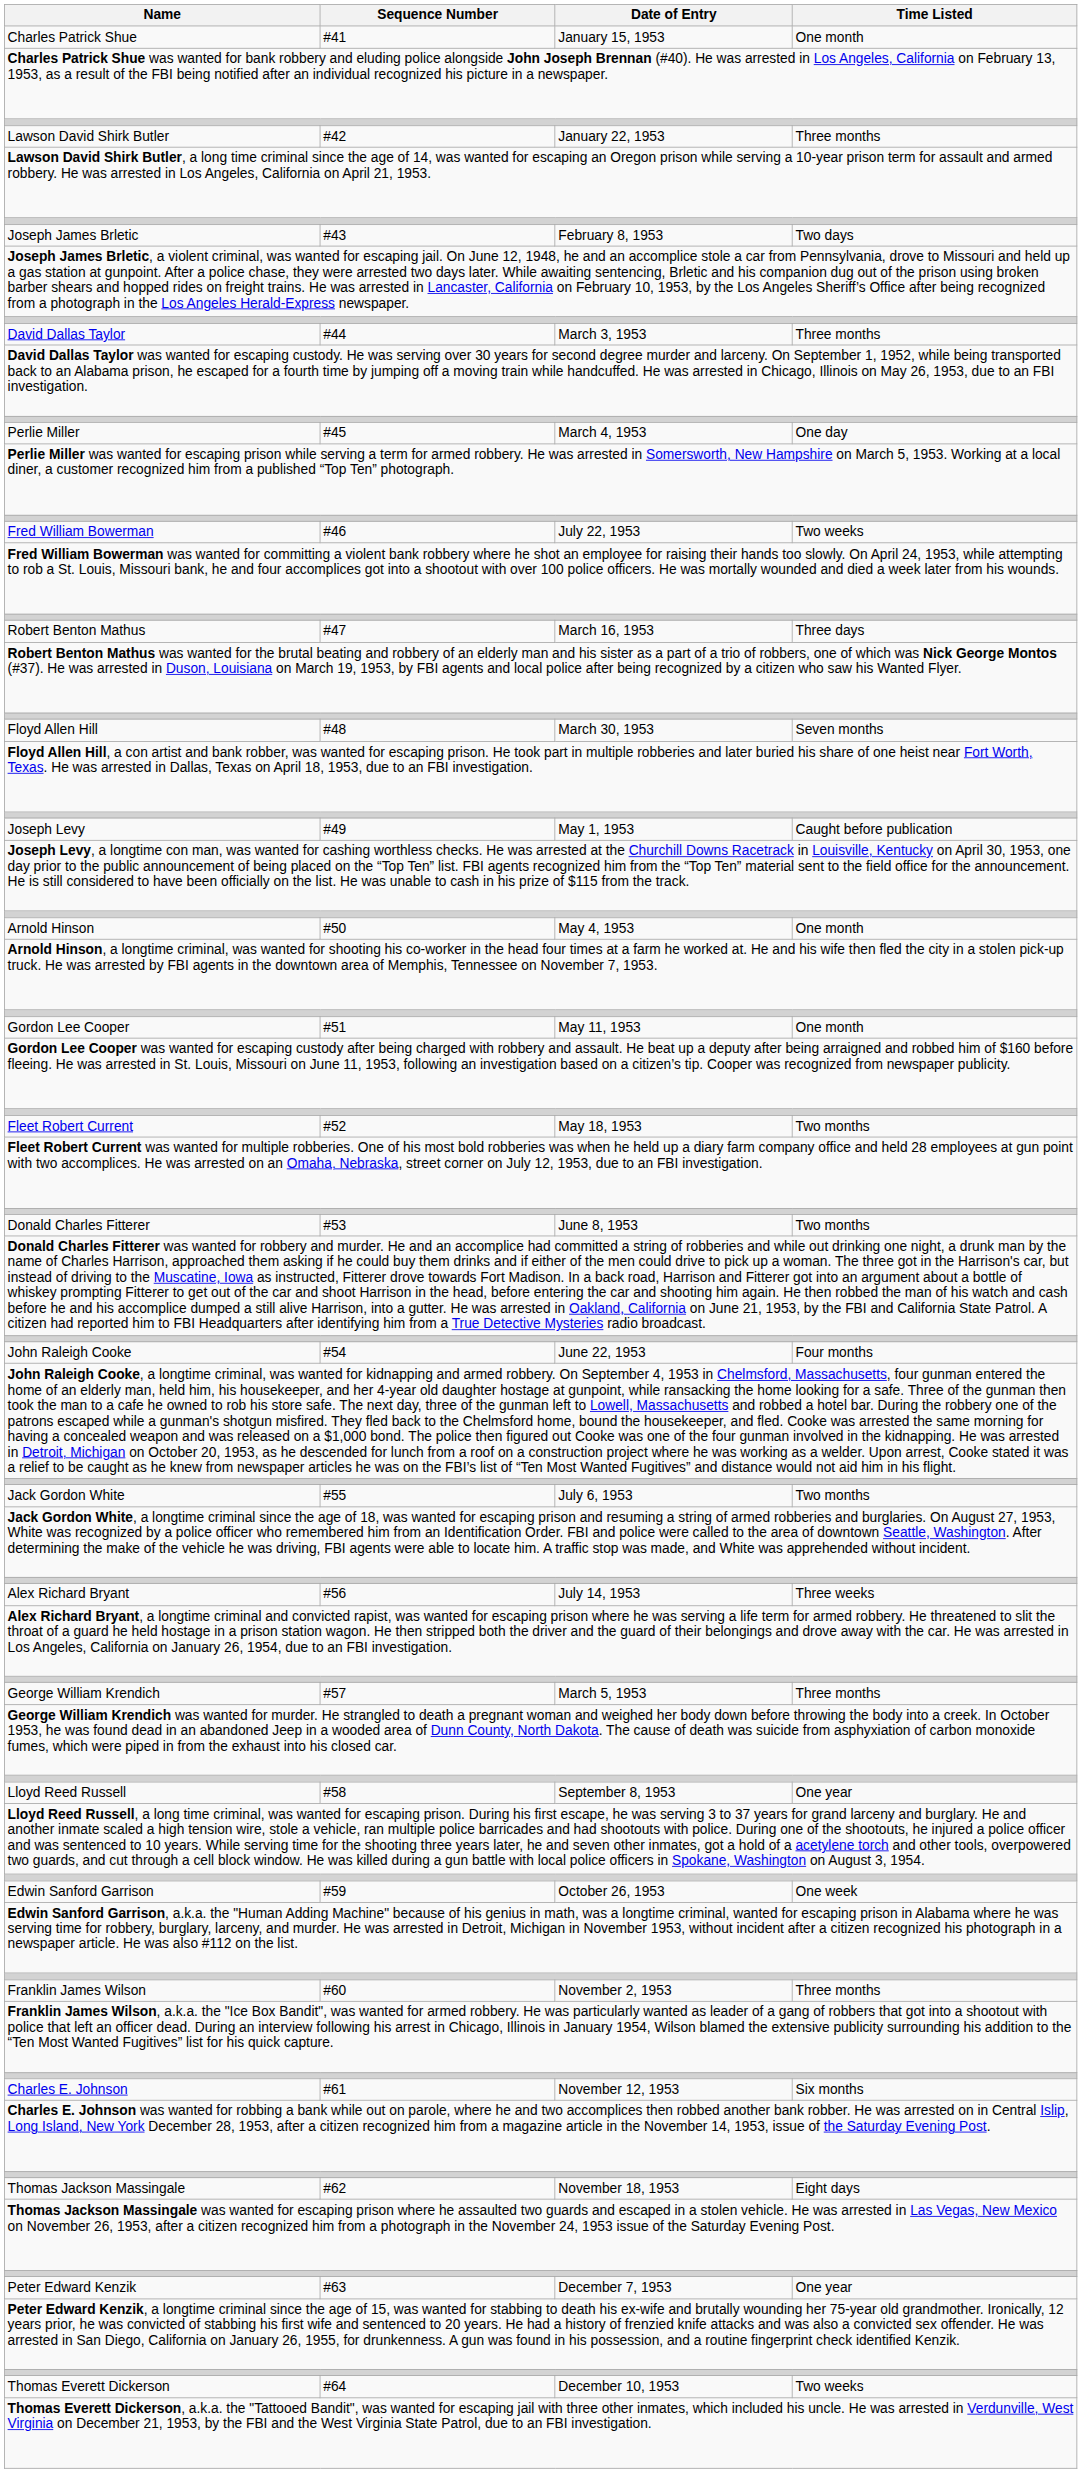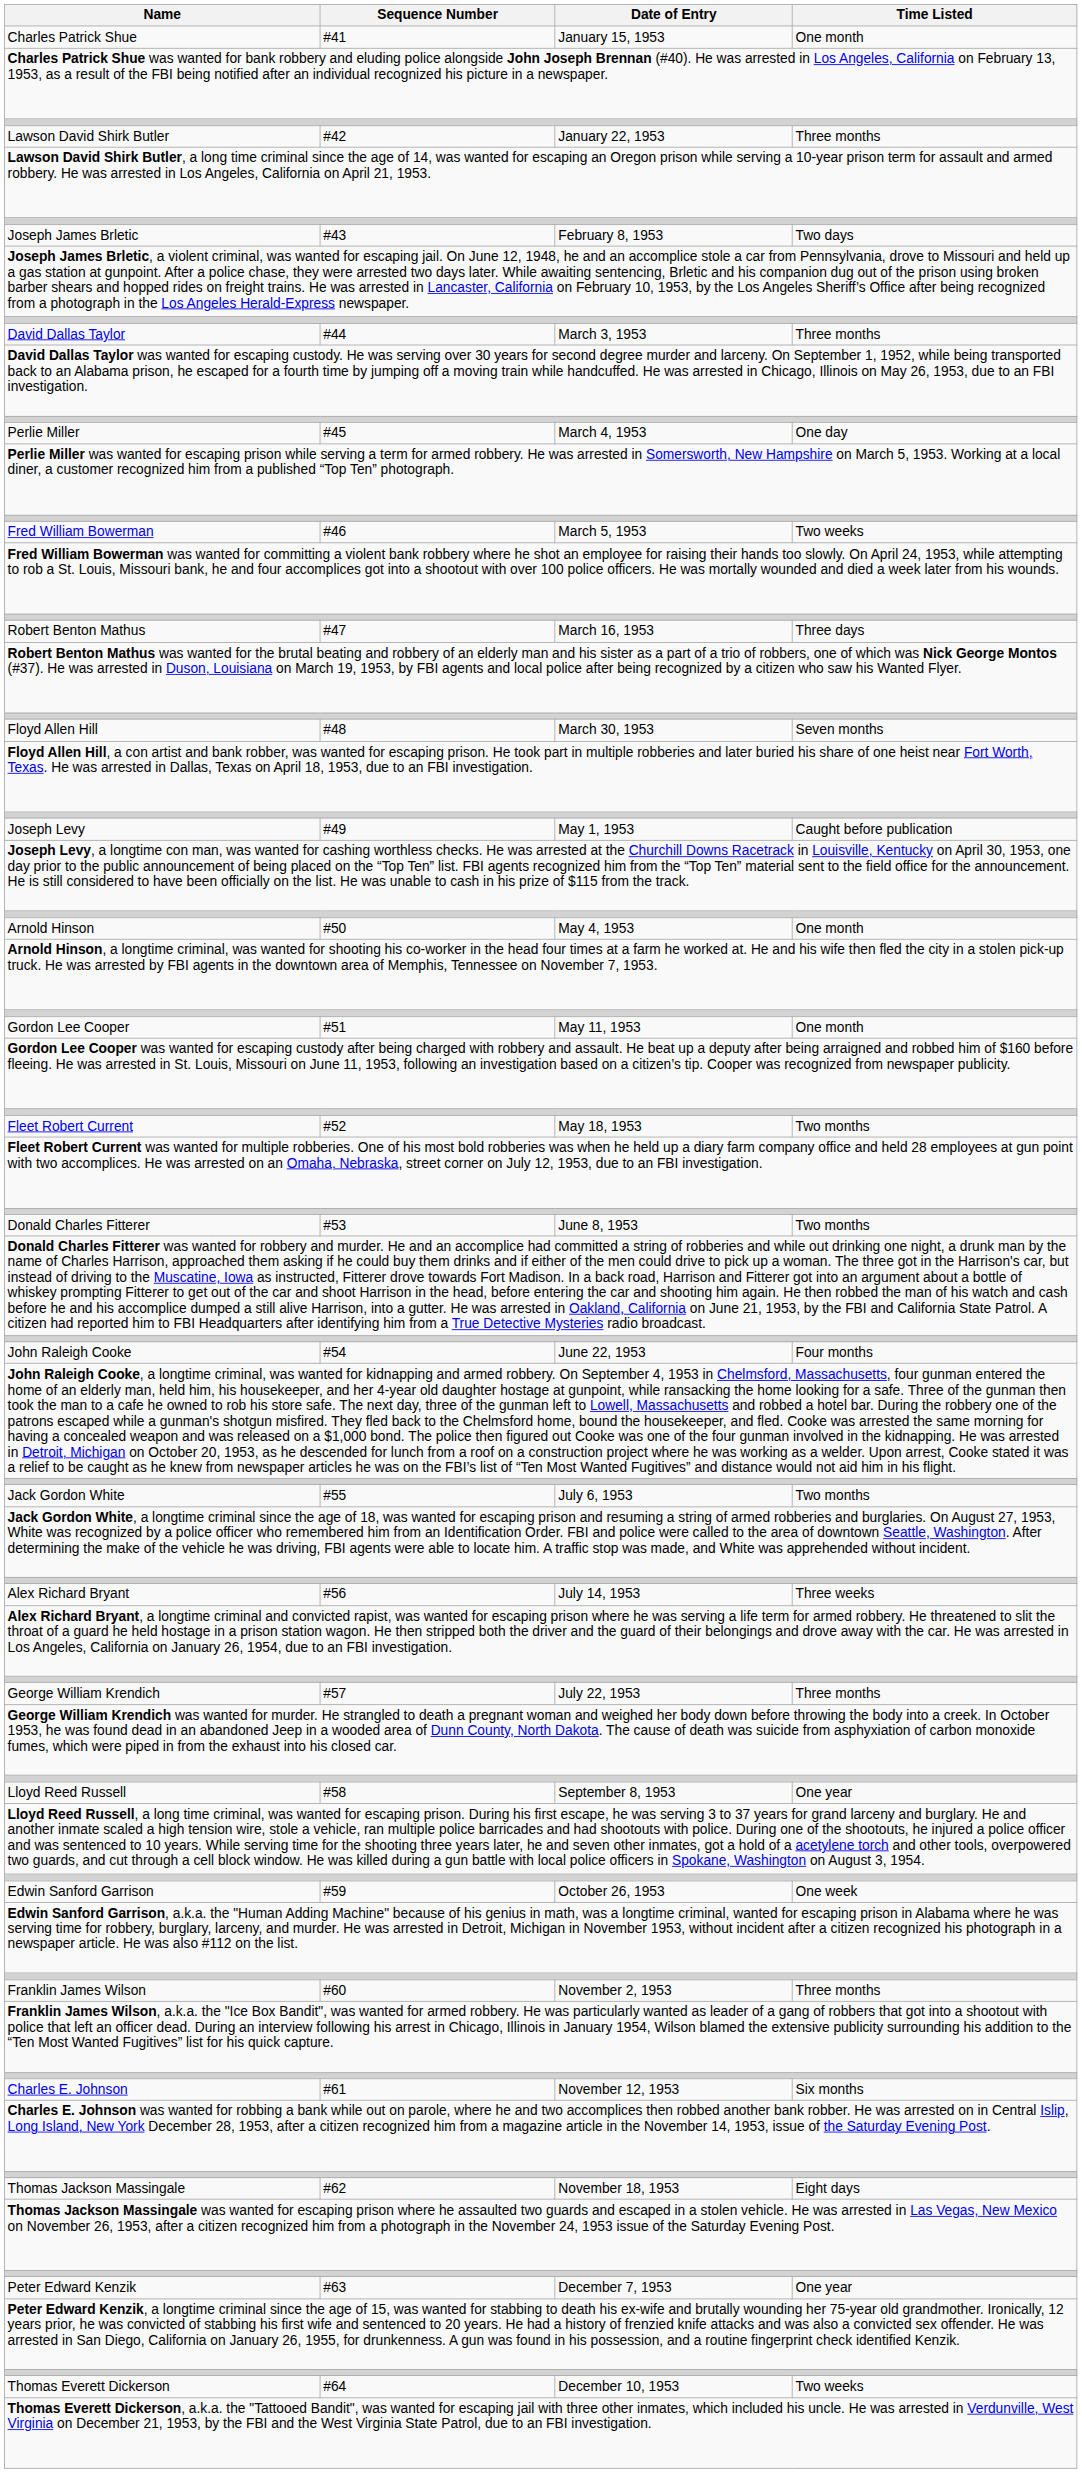Fred William Bowerman | Date of Entry: July 22, 1953 -> March 5, 1953
George William Krendich | Date of Entry: March 5, 1953 -> July 22, 1953
